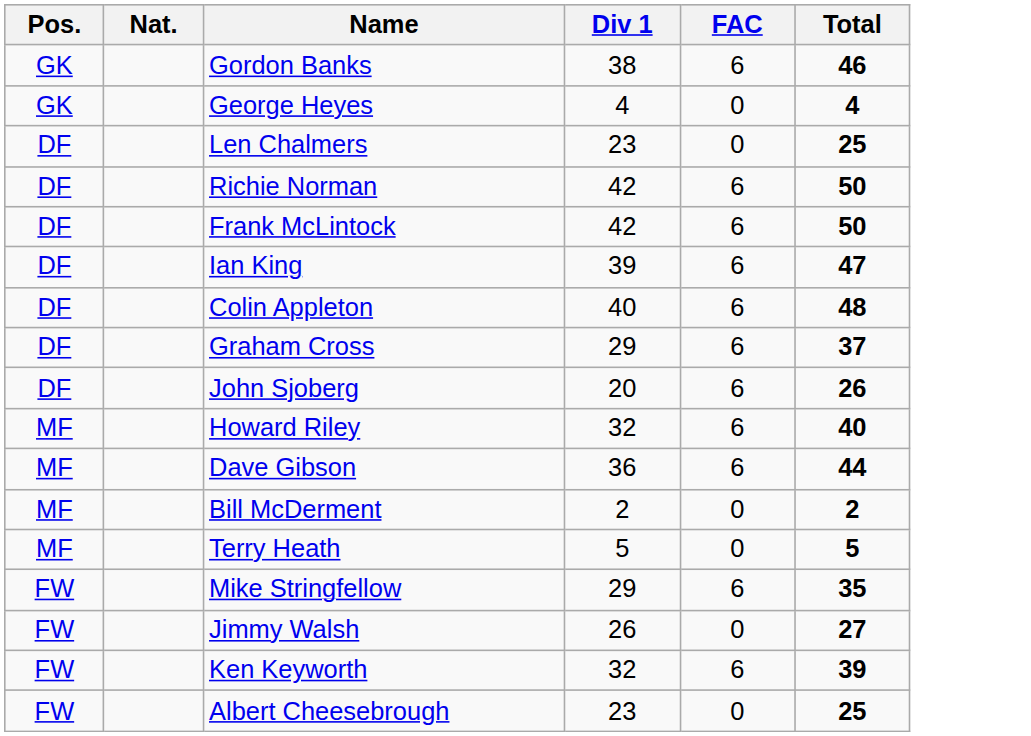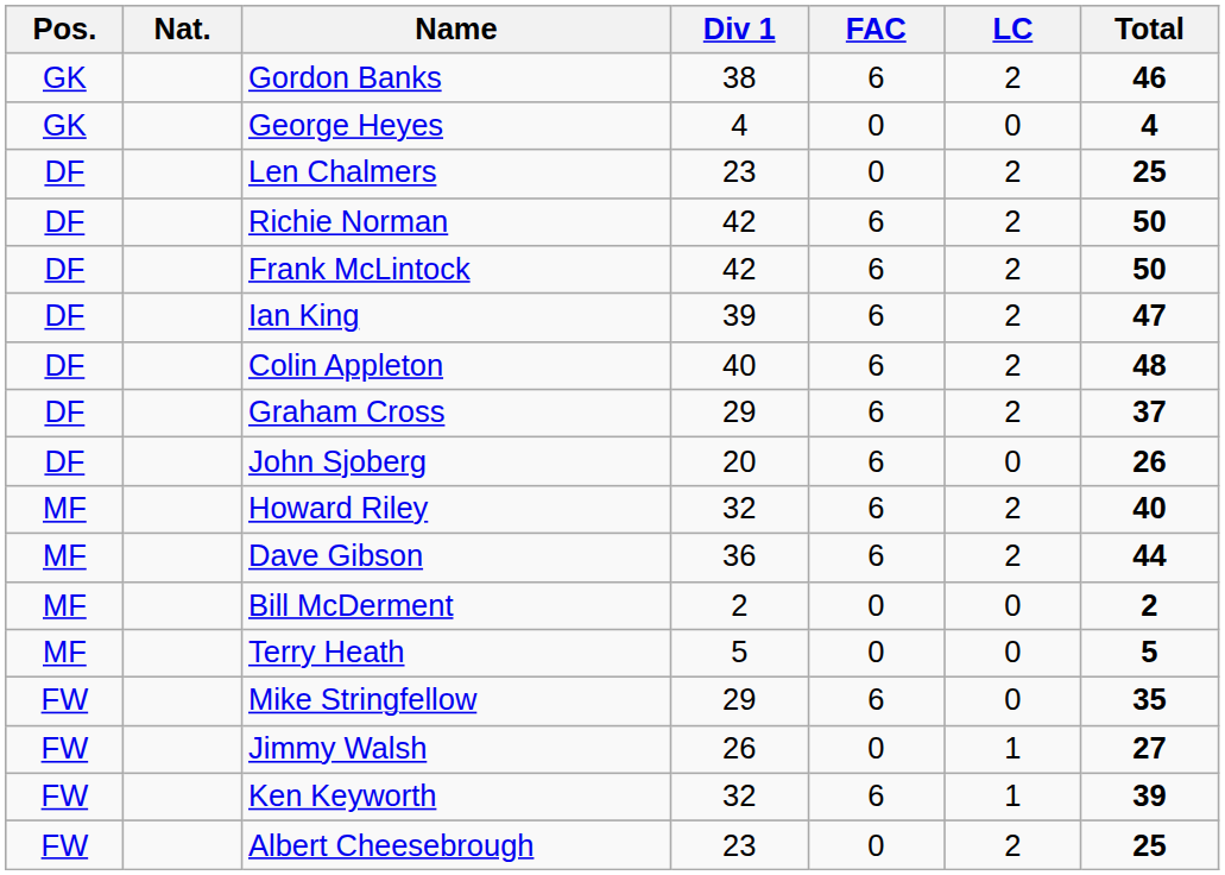+ column: LC | 2 | 0 | 2 | 2 | 2 | 2 | 2 | 2 | 0 | 2 | 2 | 0 | 0 | 0 | 1 | 1 | 2
